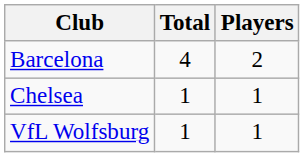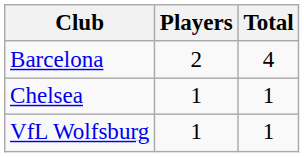columns swapped: Total <-> Players
